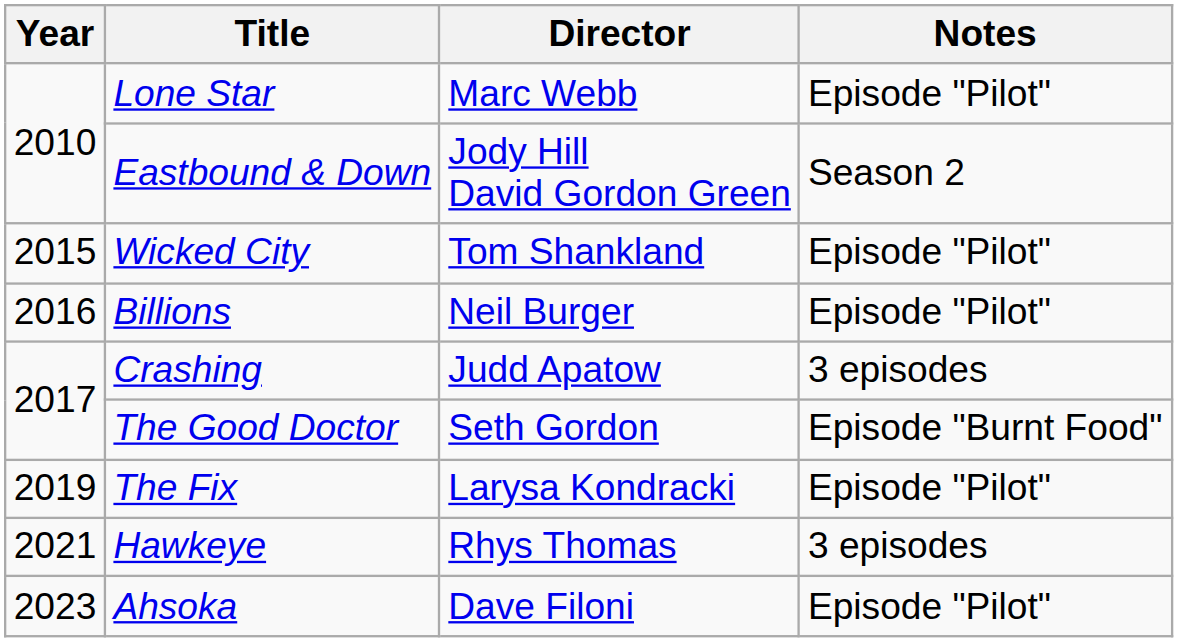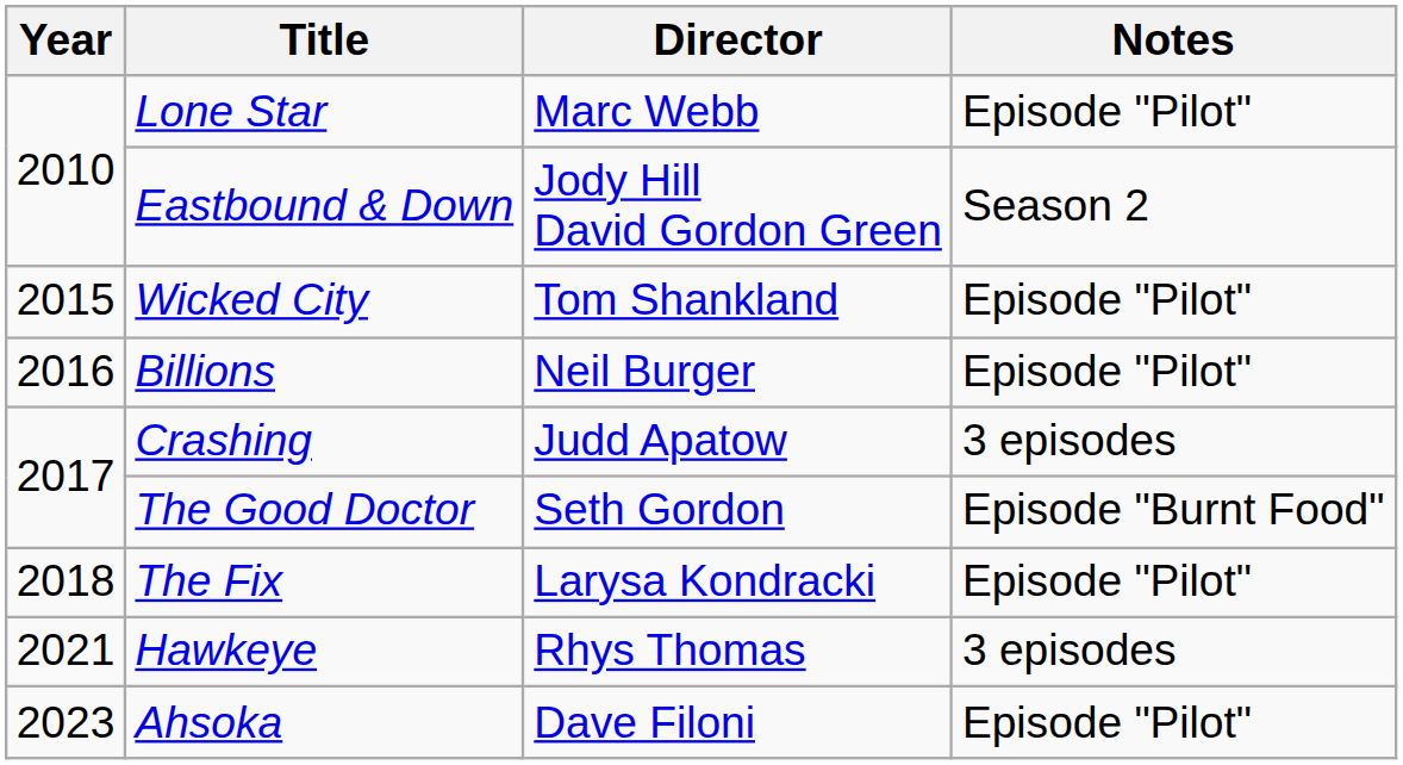The Fix | Year: 2019 -> 2018
